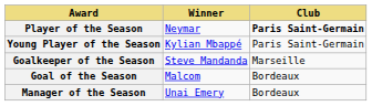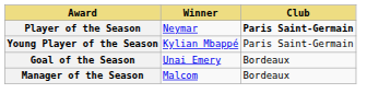- row: Goalkeeper of the Season | Steve Mandanda | Marseille
Goal of the Season | Winner: Malcom -> Unai Emery
Manager of the Season | Winner: Unai Emery -> Malcom
